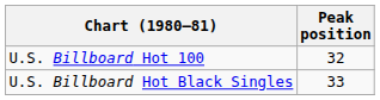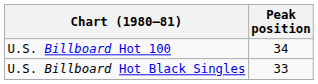U.S. Billboard Hot 100 | Peak position: 32 -> 34
